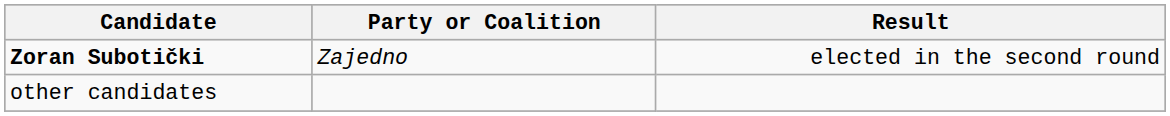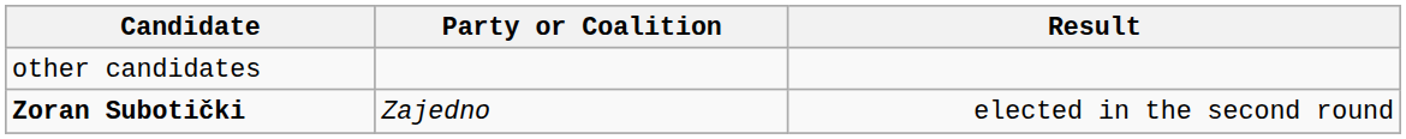rows swapped: Zoran Subotički <-> other candidates
